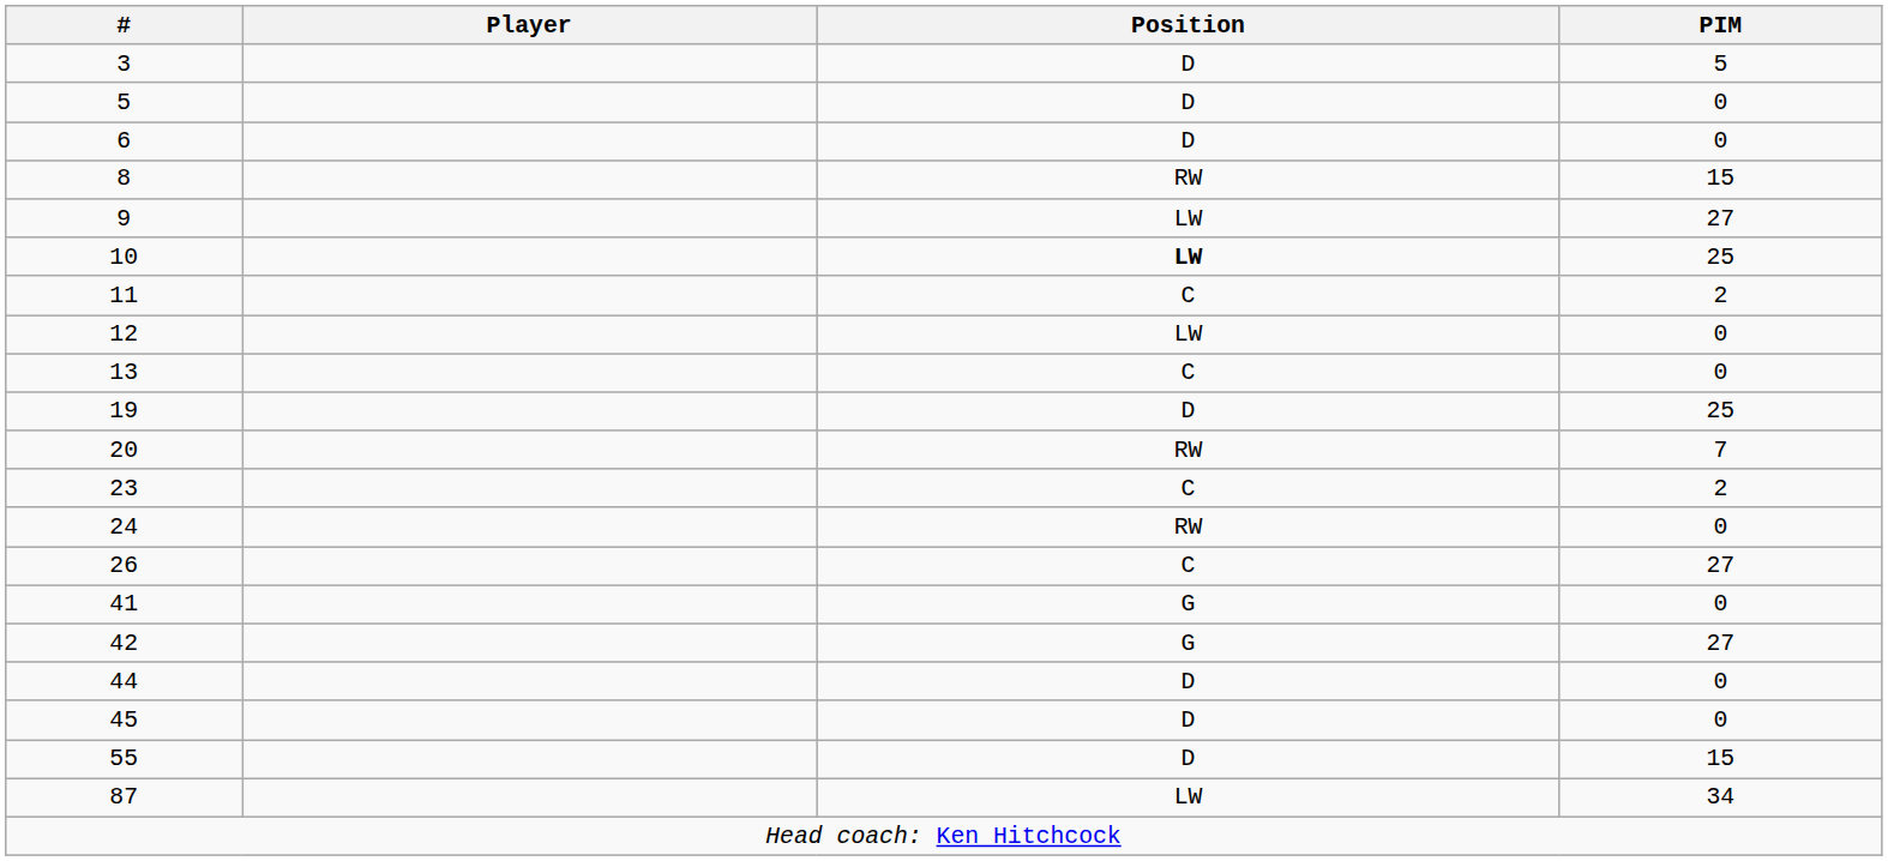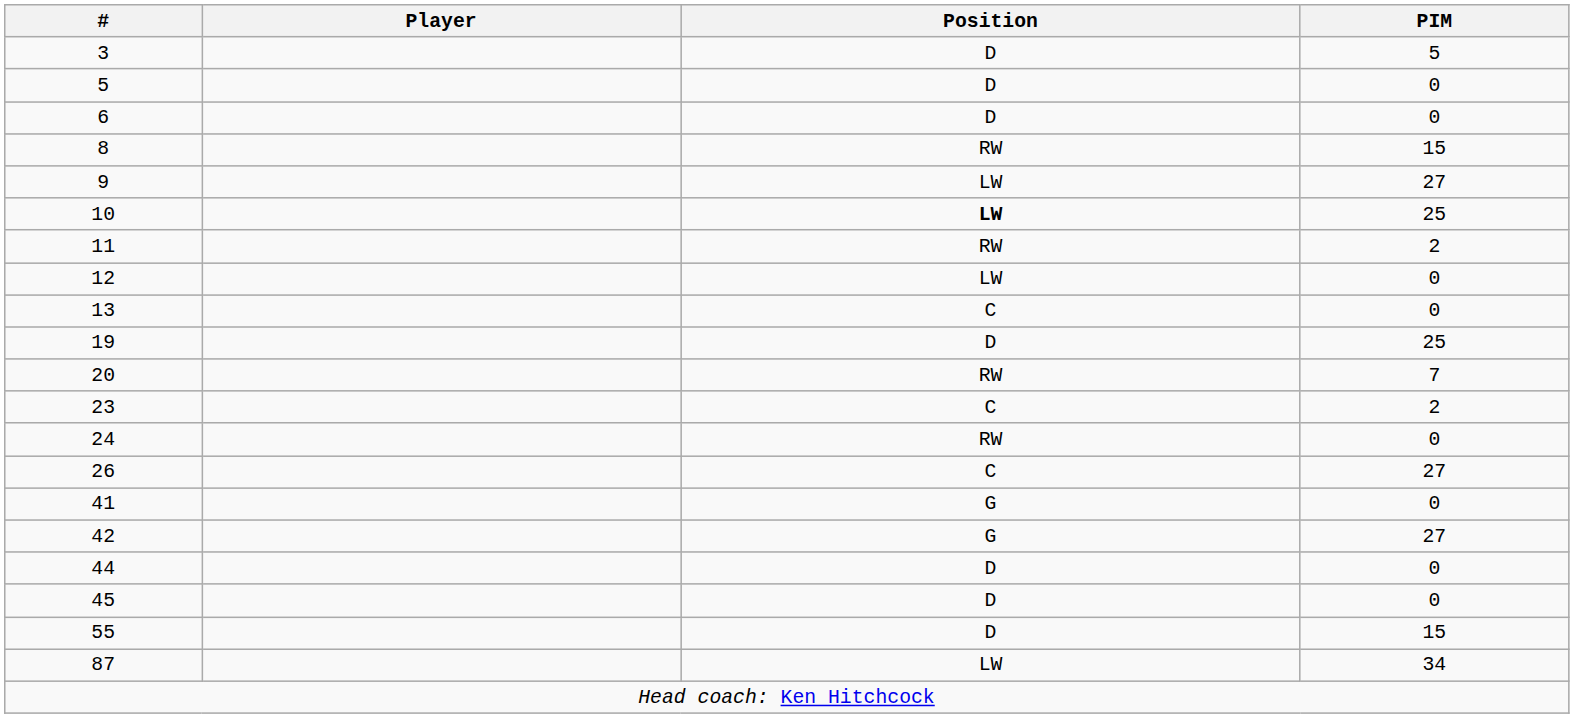11 | Position: C -> RW
